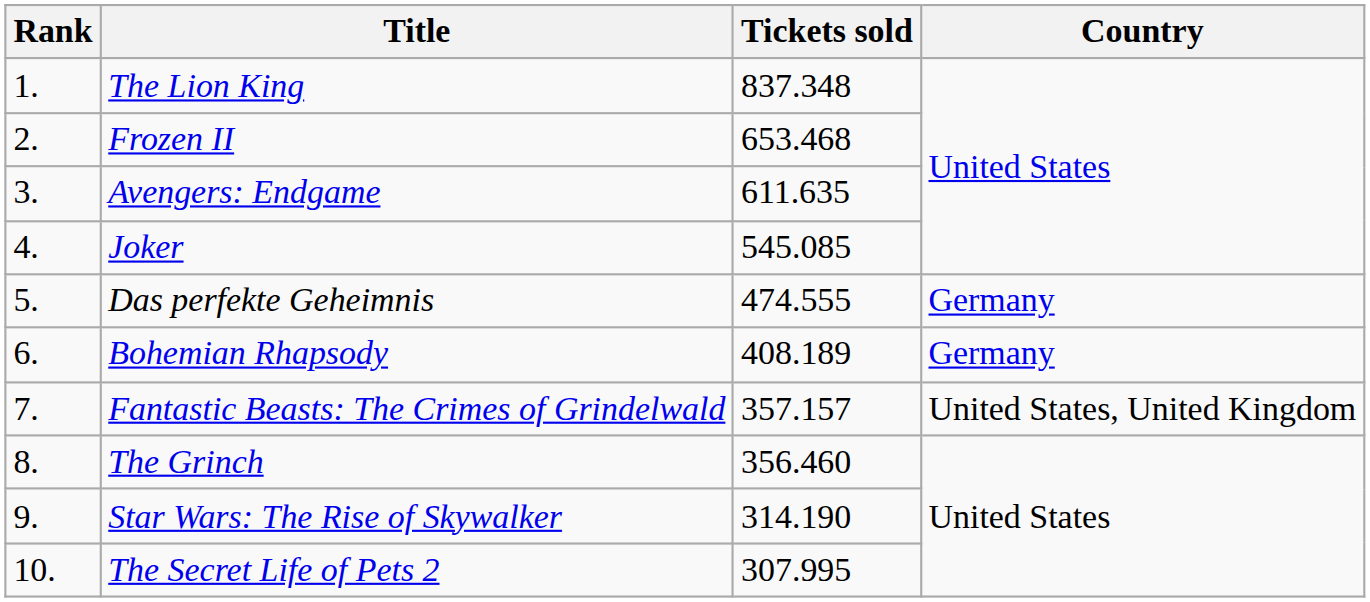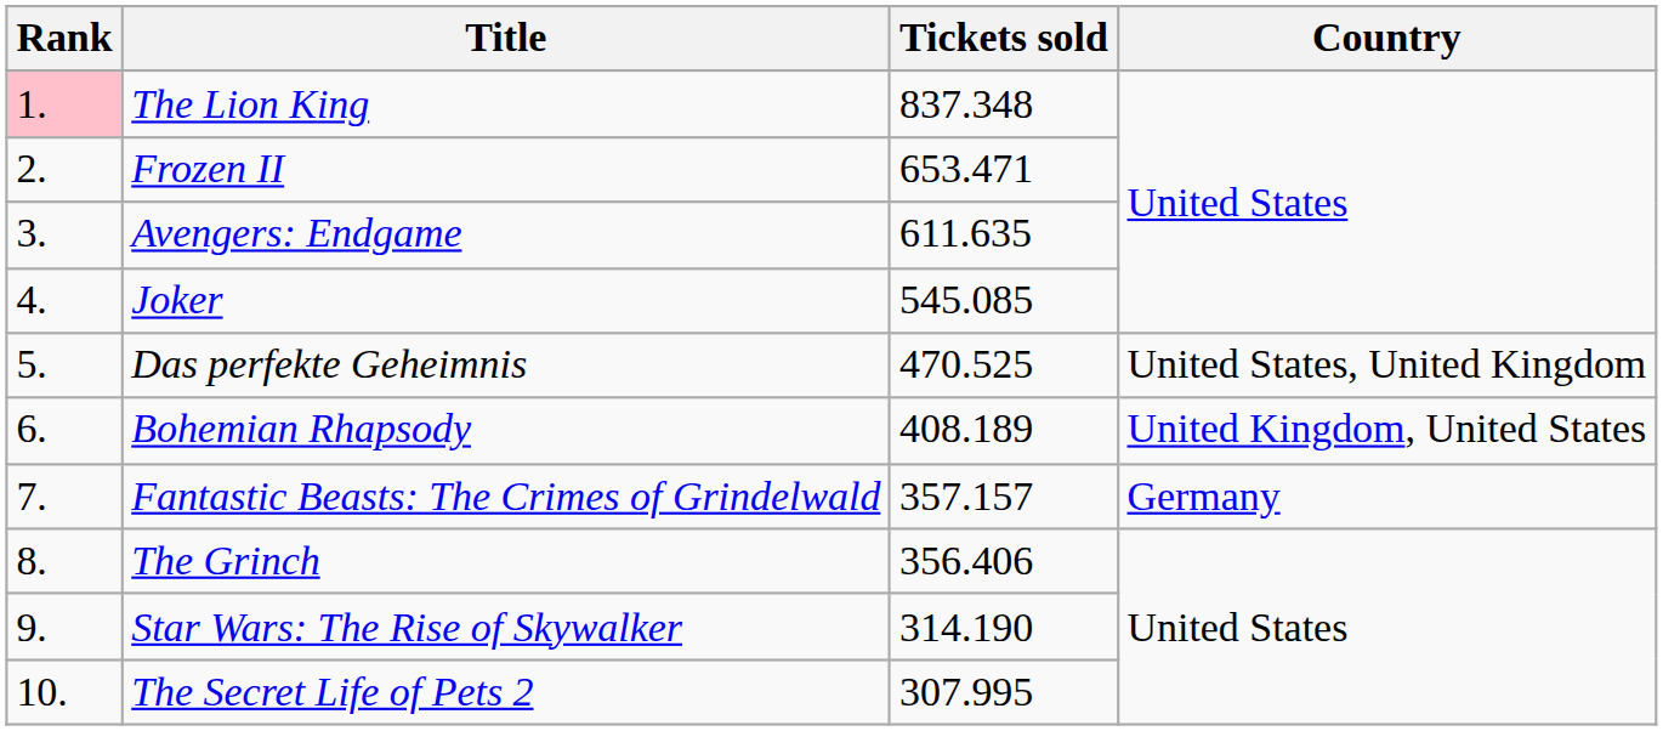The Lion King | Rank: no background -> pink background
Frozen II | Tickets sold: 653.468 -> 653.471
Das perfekte Geheimnis | Tickets sold: 474.555 -> 470.525
Das perfekte Geheimnis | Country: Germany -> United States, United Kingdom
Bohemian Rhapsody | Country: Germany -> United Kingdom, United States
Fantastic Beasts: The Crimes of Grindelwald | Country: United States, United Kingdom -> Germany
The Grinch | Tickets sold: 356.460 -> 356.406
